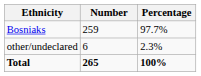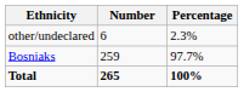rows swapped: Bosniaks <-> other/undeclared
